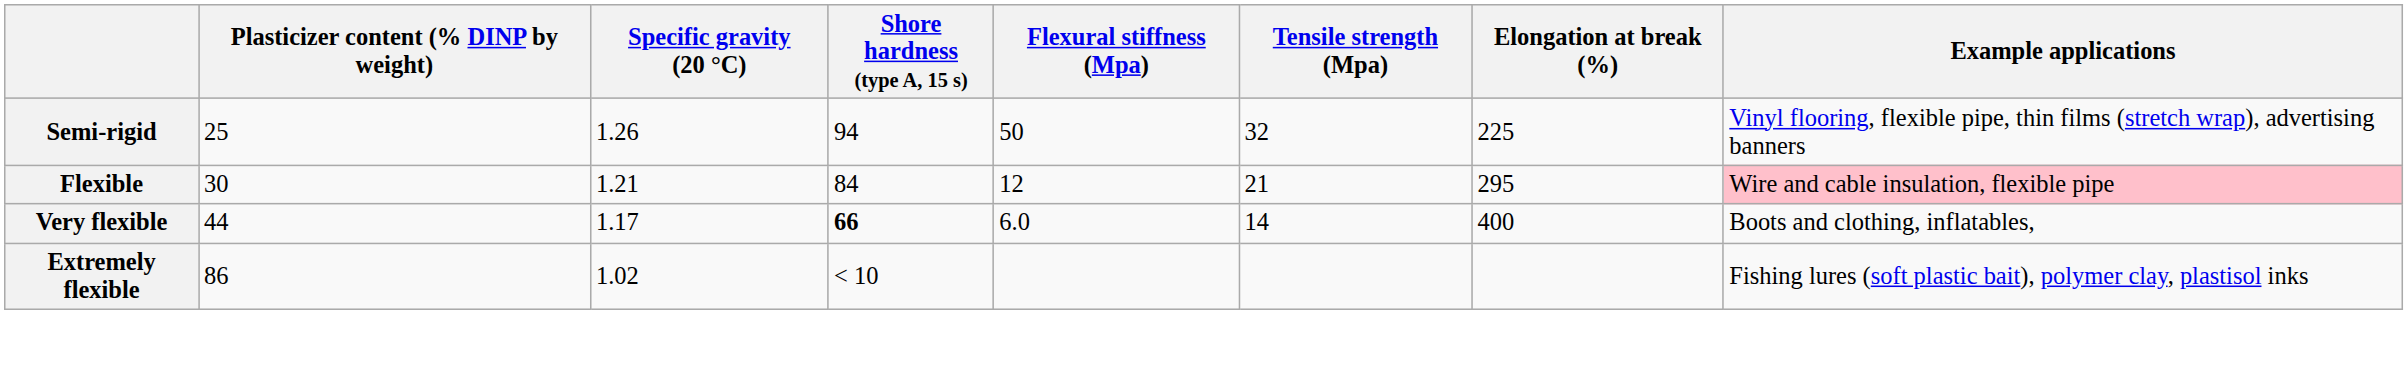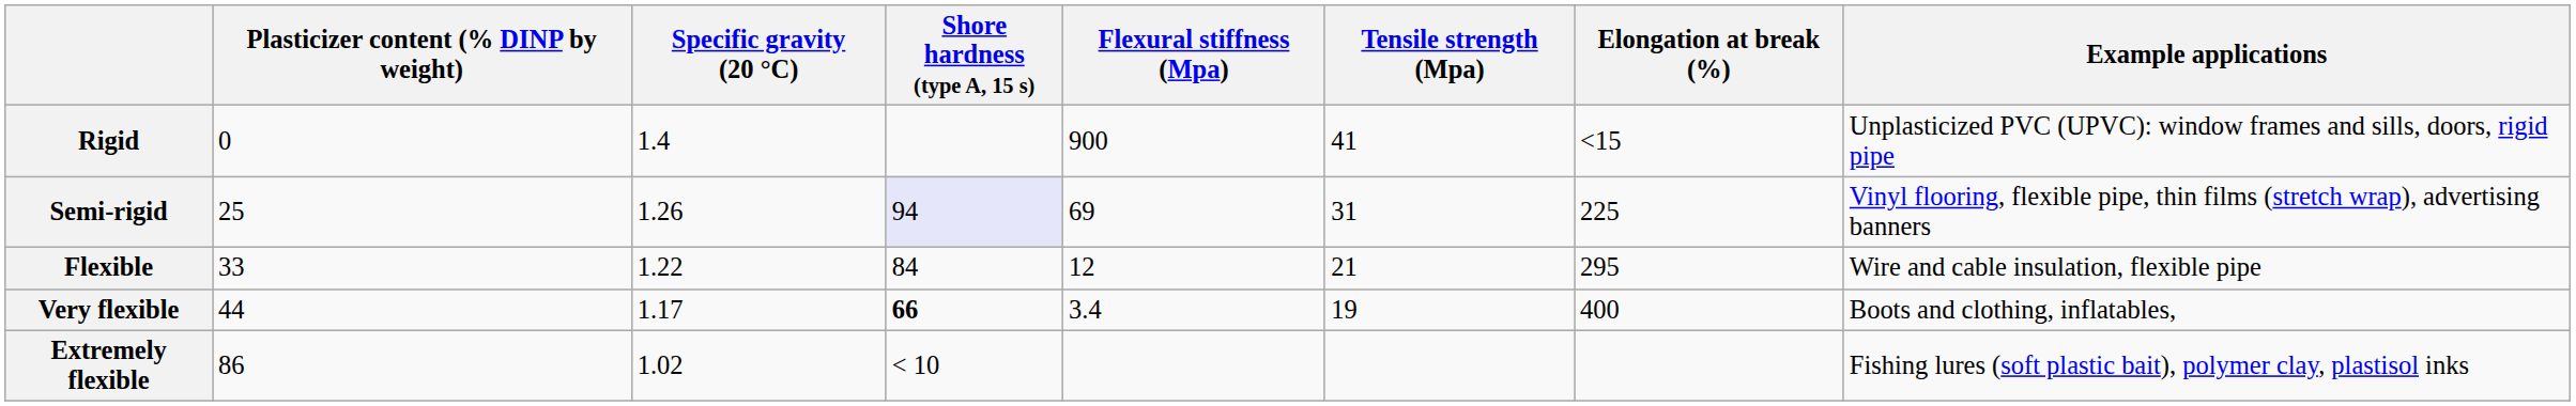+ row: Rigid | 0 | 1.4 | 900 | 41 | <15 | Unplasticized PVC (UPVC): window frames and sills, doors, rigid pipe
Semi-rigid | Shore hardness (type A, 15 s): no background -> lavender background
Semi-rigid | Flexural stiffness (Mpa): 50 -> 69
Semi-rigid | Tensile strength (Mpa): 32 -> 31
Flexible | Plasticizer content (% DINP by weight): 30 -> 33
Flexible | Specific gravity (20 °C): 1.21 -> 1.22
Flexible | Example applications: pink background -> no background
Very flexible | Flexural stiffness (Mpa): 6.0 -> 3.4
Very flexible | Tensile strength (Mpa): 14 -> 19
